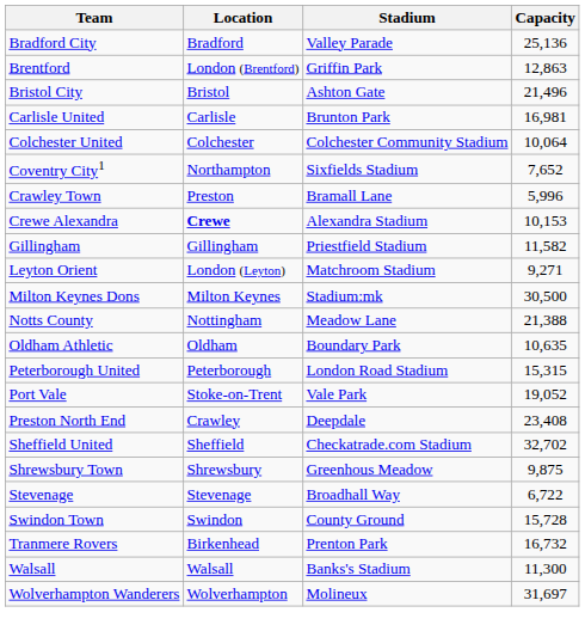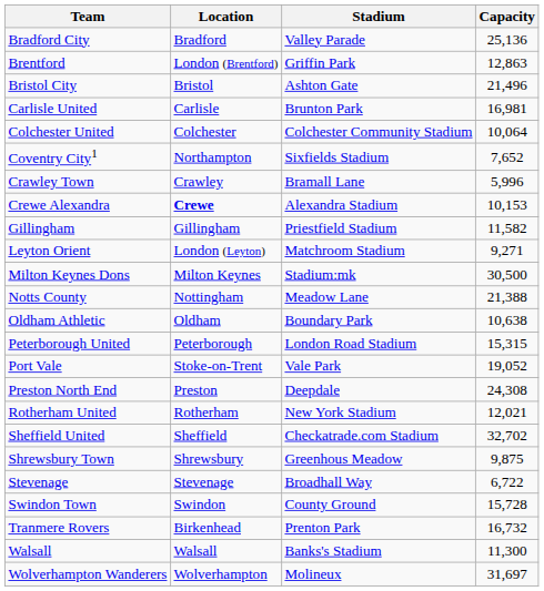Crawley Town | Location: Preston -> Crawley
Oldham Athletic | Capacity: 10,635 -> 10,638
Preston North End | Location: Crawley -> Preston
Preston North End | Capacity: 23,408 -> 24,308
+ row: Rotherham United | Rotherham | New York Stadium | 12,021
